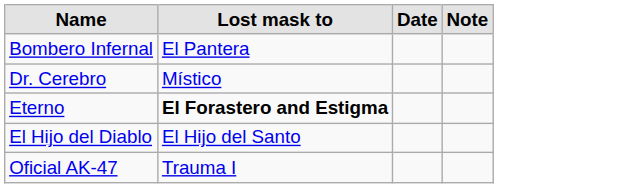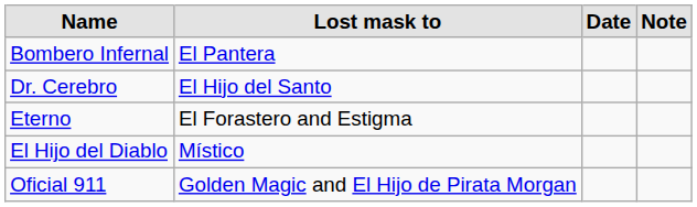Dr. Cerebro | Lost mask to: Místico -> El Hijo del Santo
Eterno | Lost mask to: bold -> normal
El Hijo del Diablo | Lost mask to: El Hijo del Santo -> Místico
+ row: Oficial 911 | Golden Magic and El Hijo de Pirata Morgan
- row: Oficial AK-47 | Trauma I
